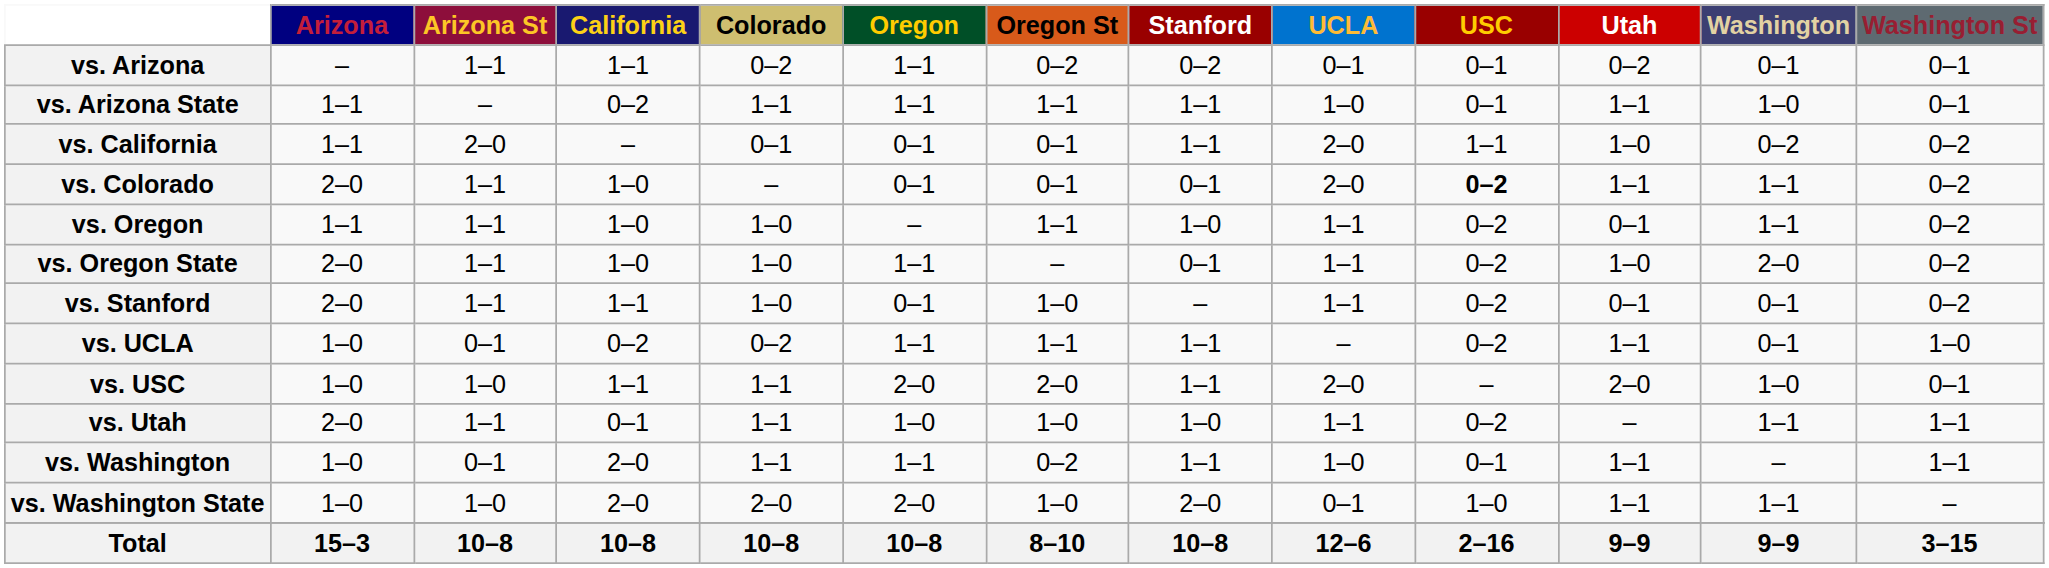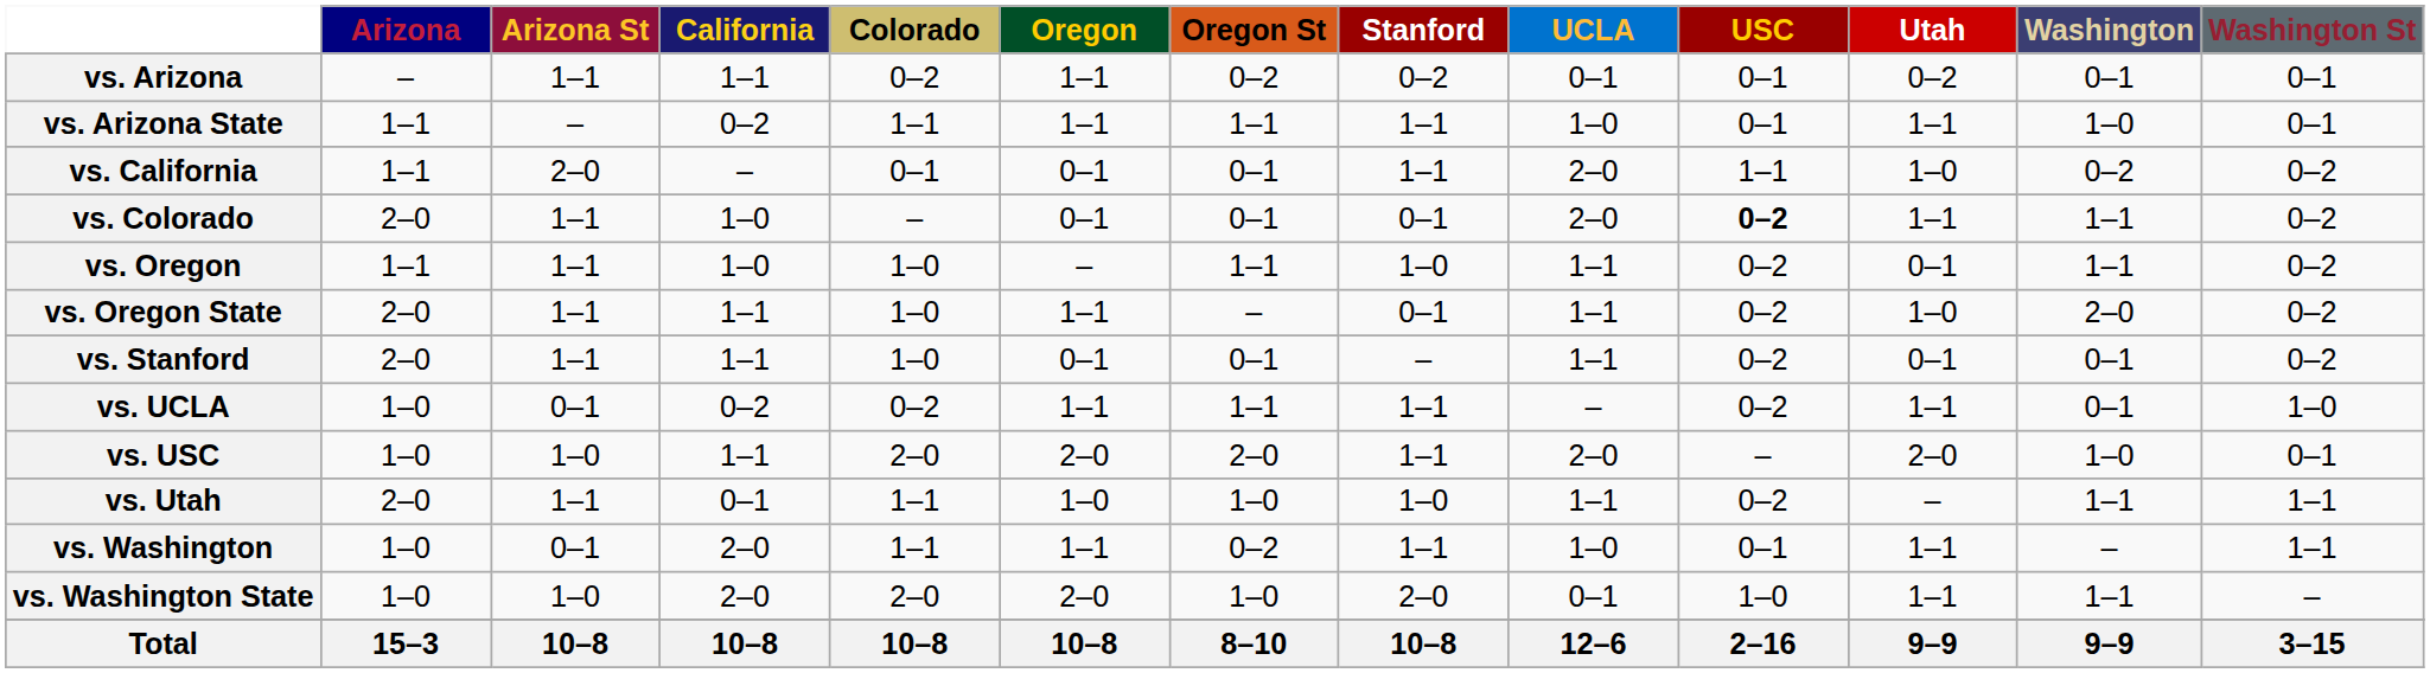vs. Oregon State | California: 1–0 -> 1–1
vs. Stanford | Oregon St: 1–0 -> 0–1
vs. USC | Colorado: 1–1 -> 2–0
